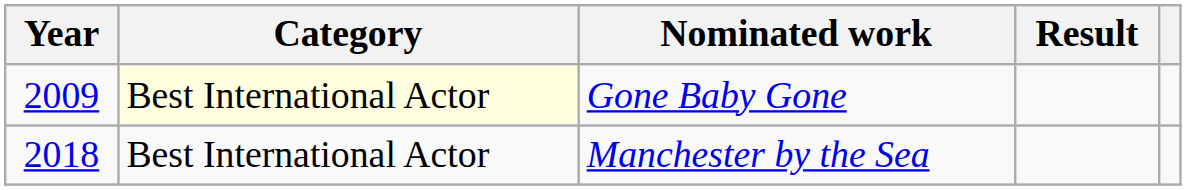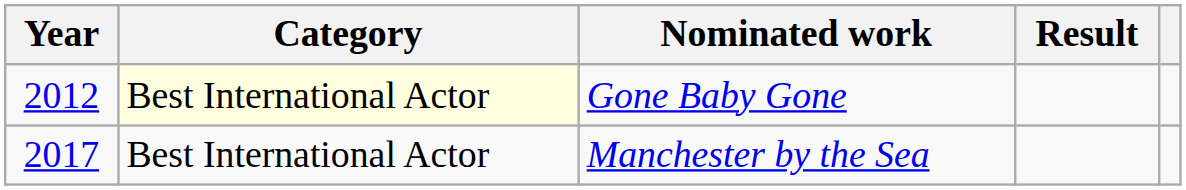Gone Baby Gone | Year: 2009 -> 2012
Manchester by the Sea | Year: 2018 -> 2017
